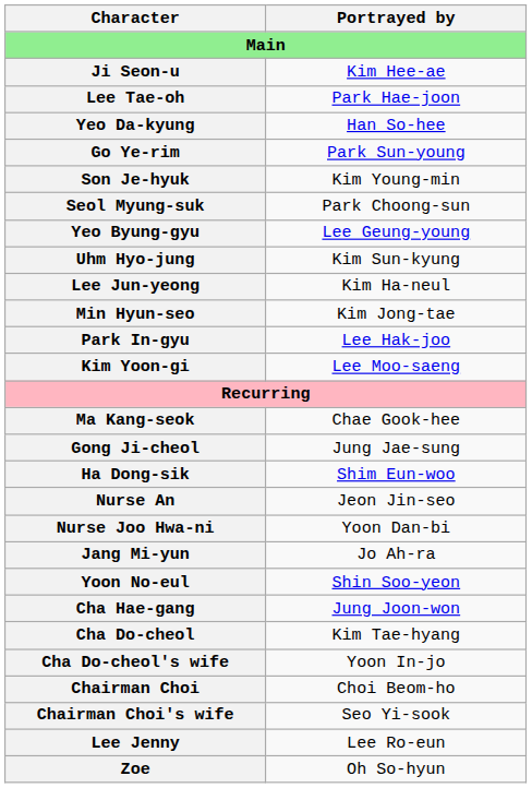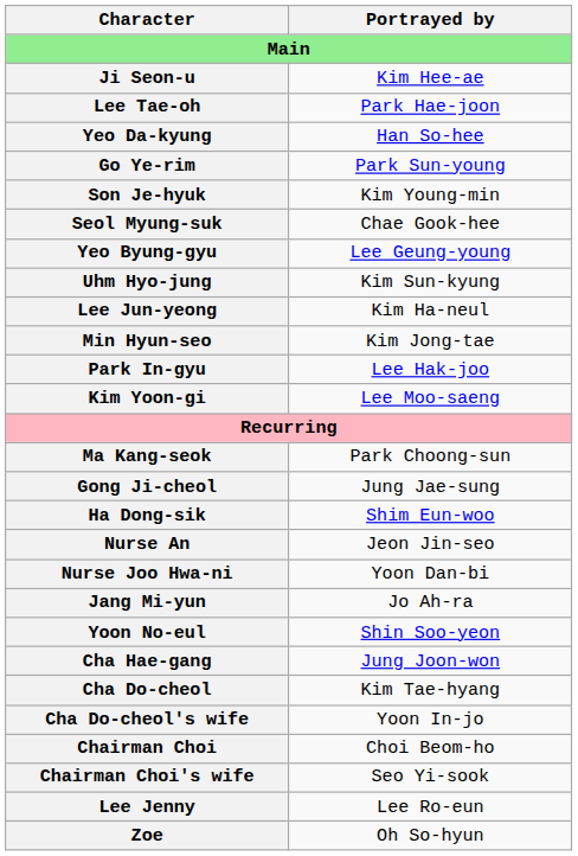Seol Myung-suk | Portrayed by / Main: Park Choong-sun -> Chae Gook-hee
Ma Kang-seok | Portrayed by / Main: Chae Gook-hee -> Park Choong-sun
